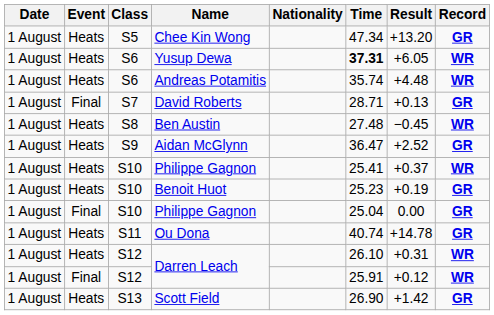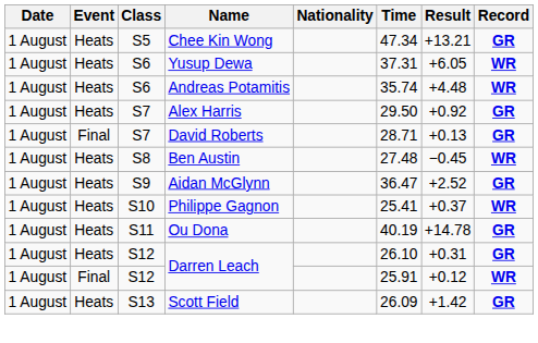Chee Kin Wong | Result: +13.20 -> +13.21
Yusup Dewa | Time: bold -> normal
+ row: 1 August | Heats | S7 | Alex Harris | 29.50 | +0.92 | GR
- row: 1 August | Heats | S10 | Benoit Huot | 25.23 | +0.19 | GR
- row: 1 August | Final | S10 | Philippe Gagnon | 25.04 | 0.00 | GR
Ou Dona | Time: 40.74 -> 40.19
Heats / Darren Leach | Record: WR -> GR
Scott Field | Time: 26.90 -> 26.09
